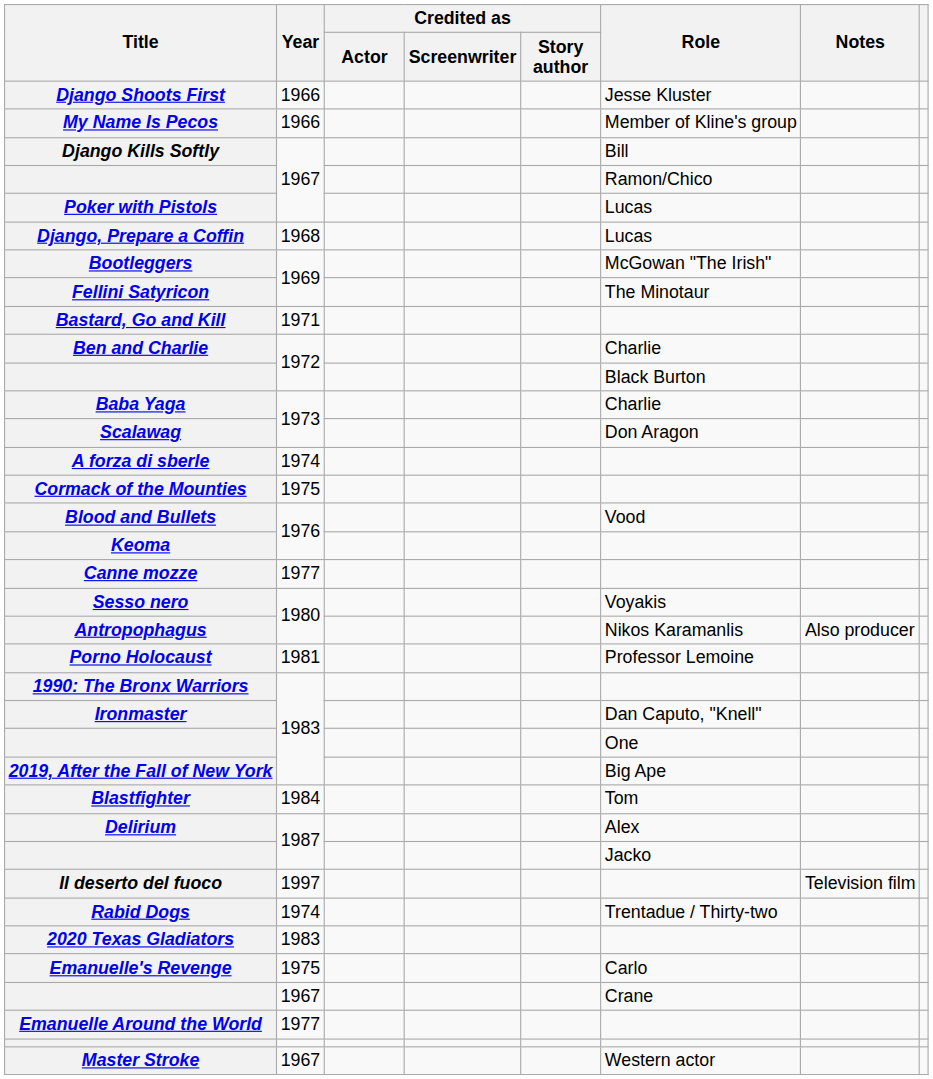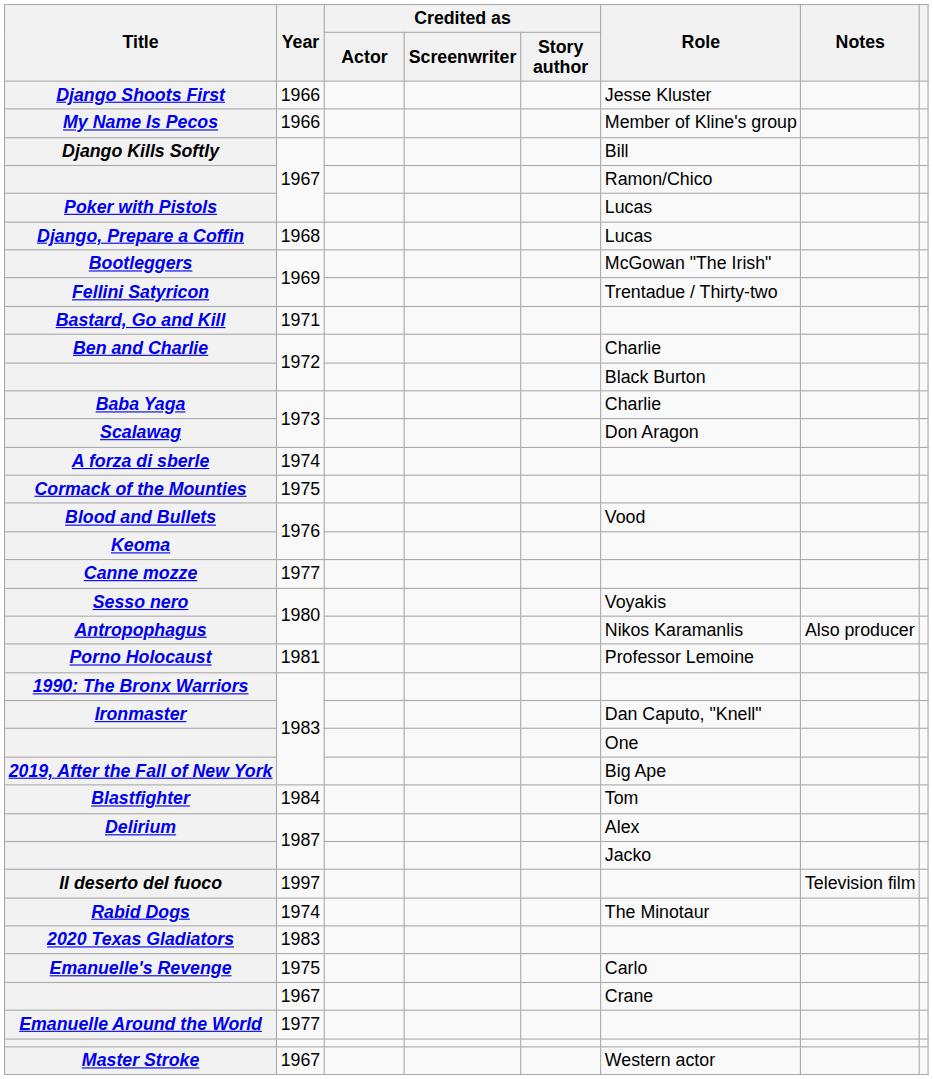Fellini Satyricon | Role: The Minotaur -> Trentadue / Thirty-two
Rabid Dogs | Role: Trentadue / Thirty-two -> The Minotaur
